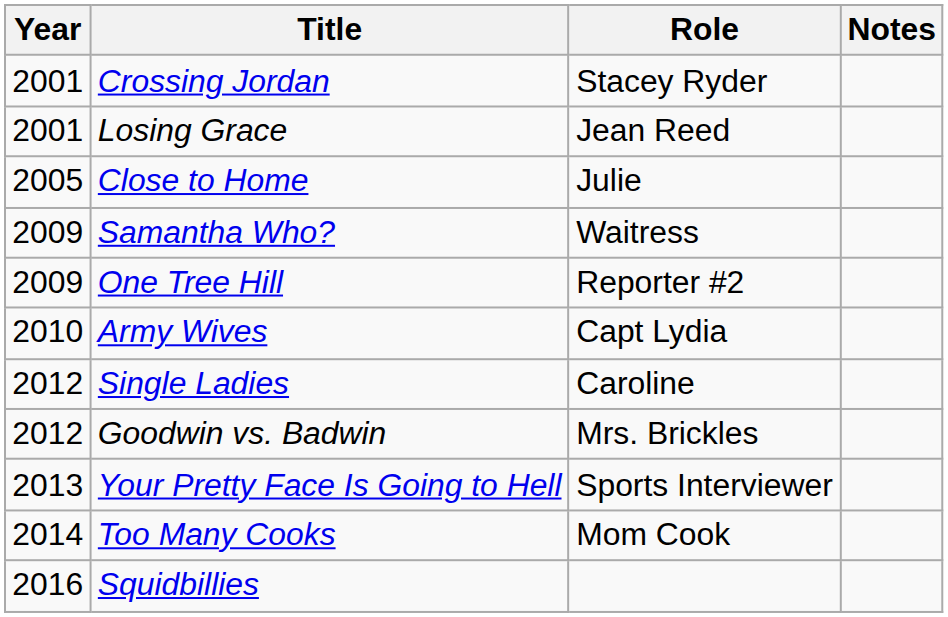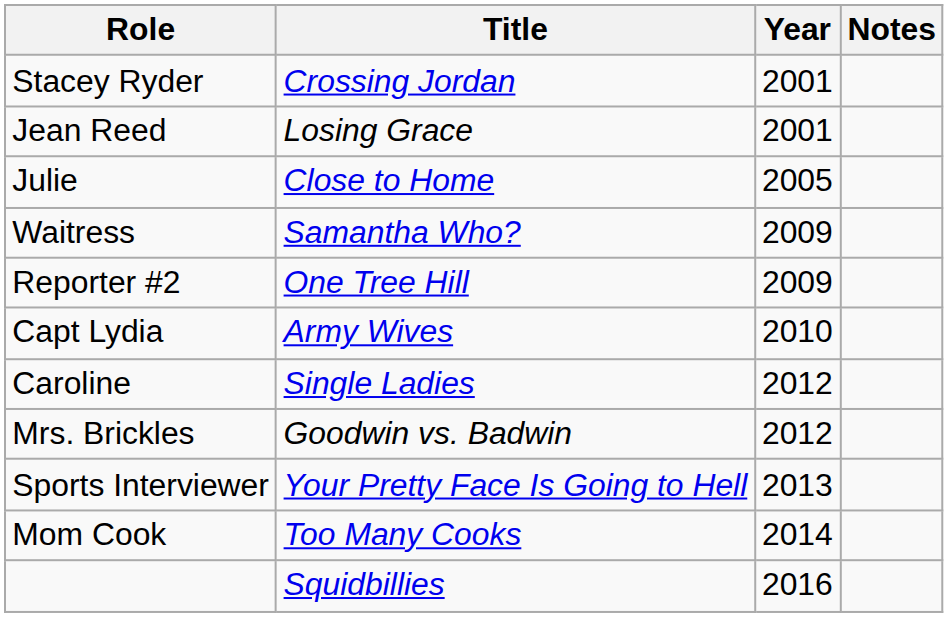columns swapped: Year <-> Role
